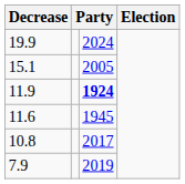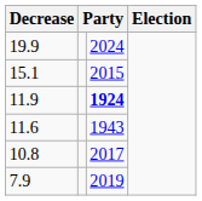15.1 | column 3: 2005 -> 2015
11.6 | column 3: 1945 -> 1943
